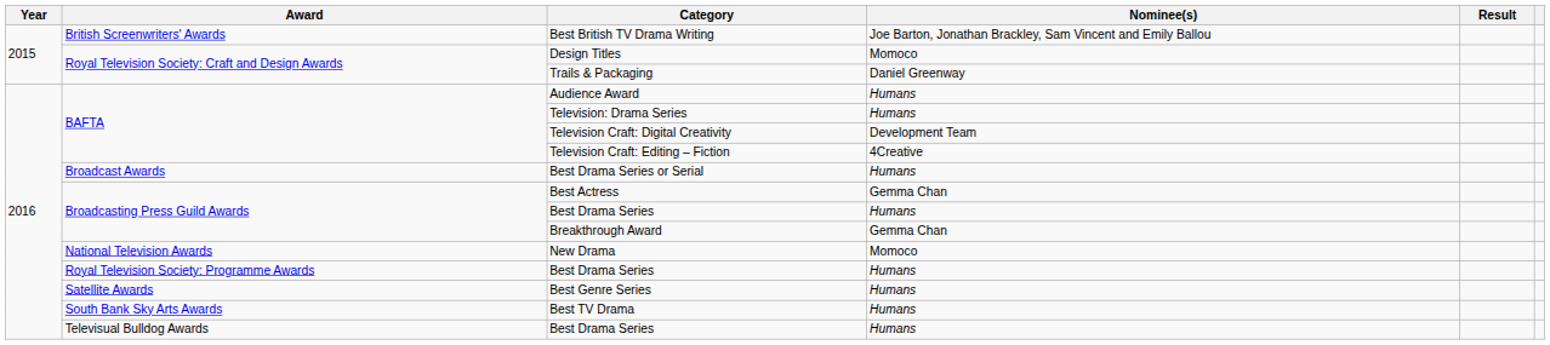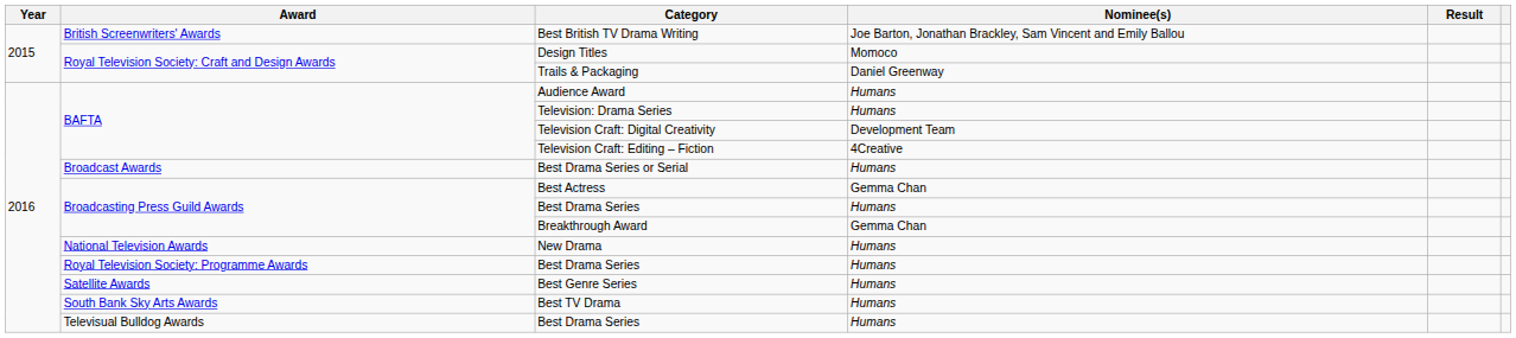New Drama | Nominee(s): Momoco -> Humans
